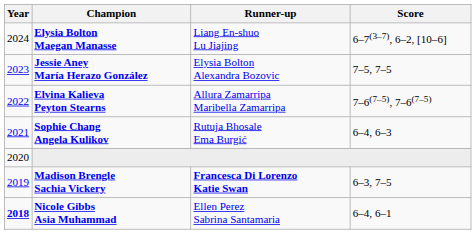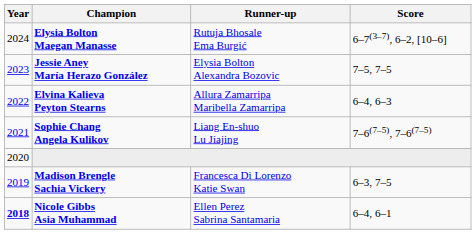Elysia Bolton Maegan Manasse | Runner-up: Liang En-shuo Lu Jiajing -> Rutuja Bhosale Ema Burgić
Elvina Kalieva Peyton Stearns | Score: 7–6(7–5), 7–6(7–5) -> 6–4, 6–3
Sophie Chang Angela Kulikov | Runner-up: Rutuja Bhosale Ema Burgić -> Liang En-shuo Lu Jiajing
Sophie Chang Angela Kulikov | Score: 6–4, 6–3 -> 7–6(7–5), 7–6(7–5)
Madison Brengle Sachia Vickery | Runner-up: bold -> normal
